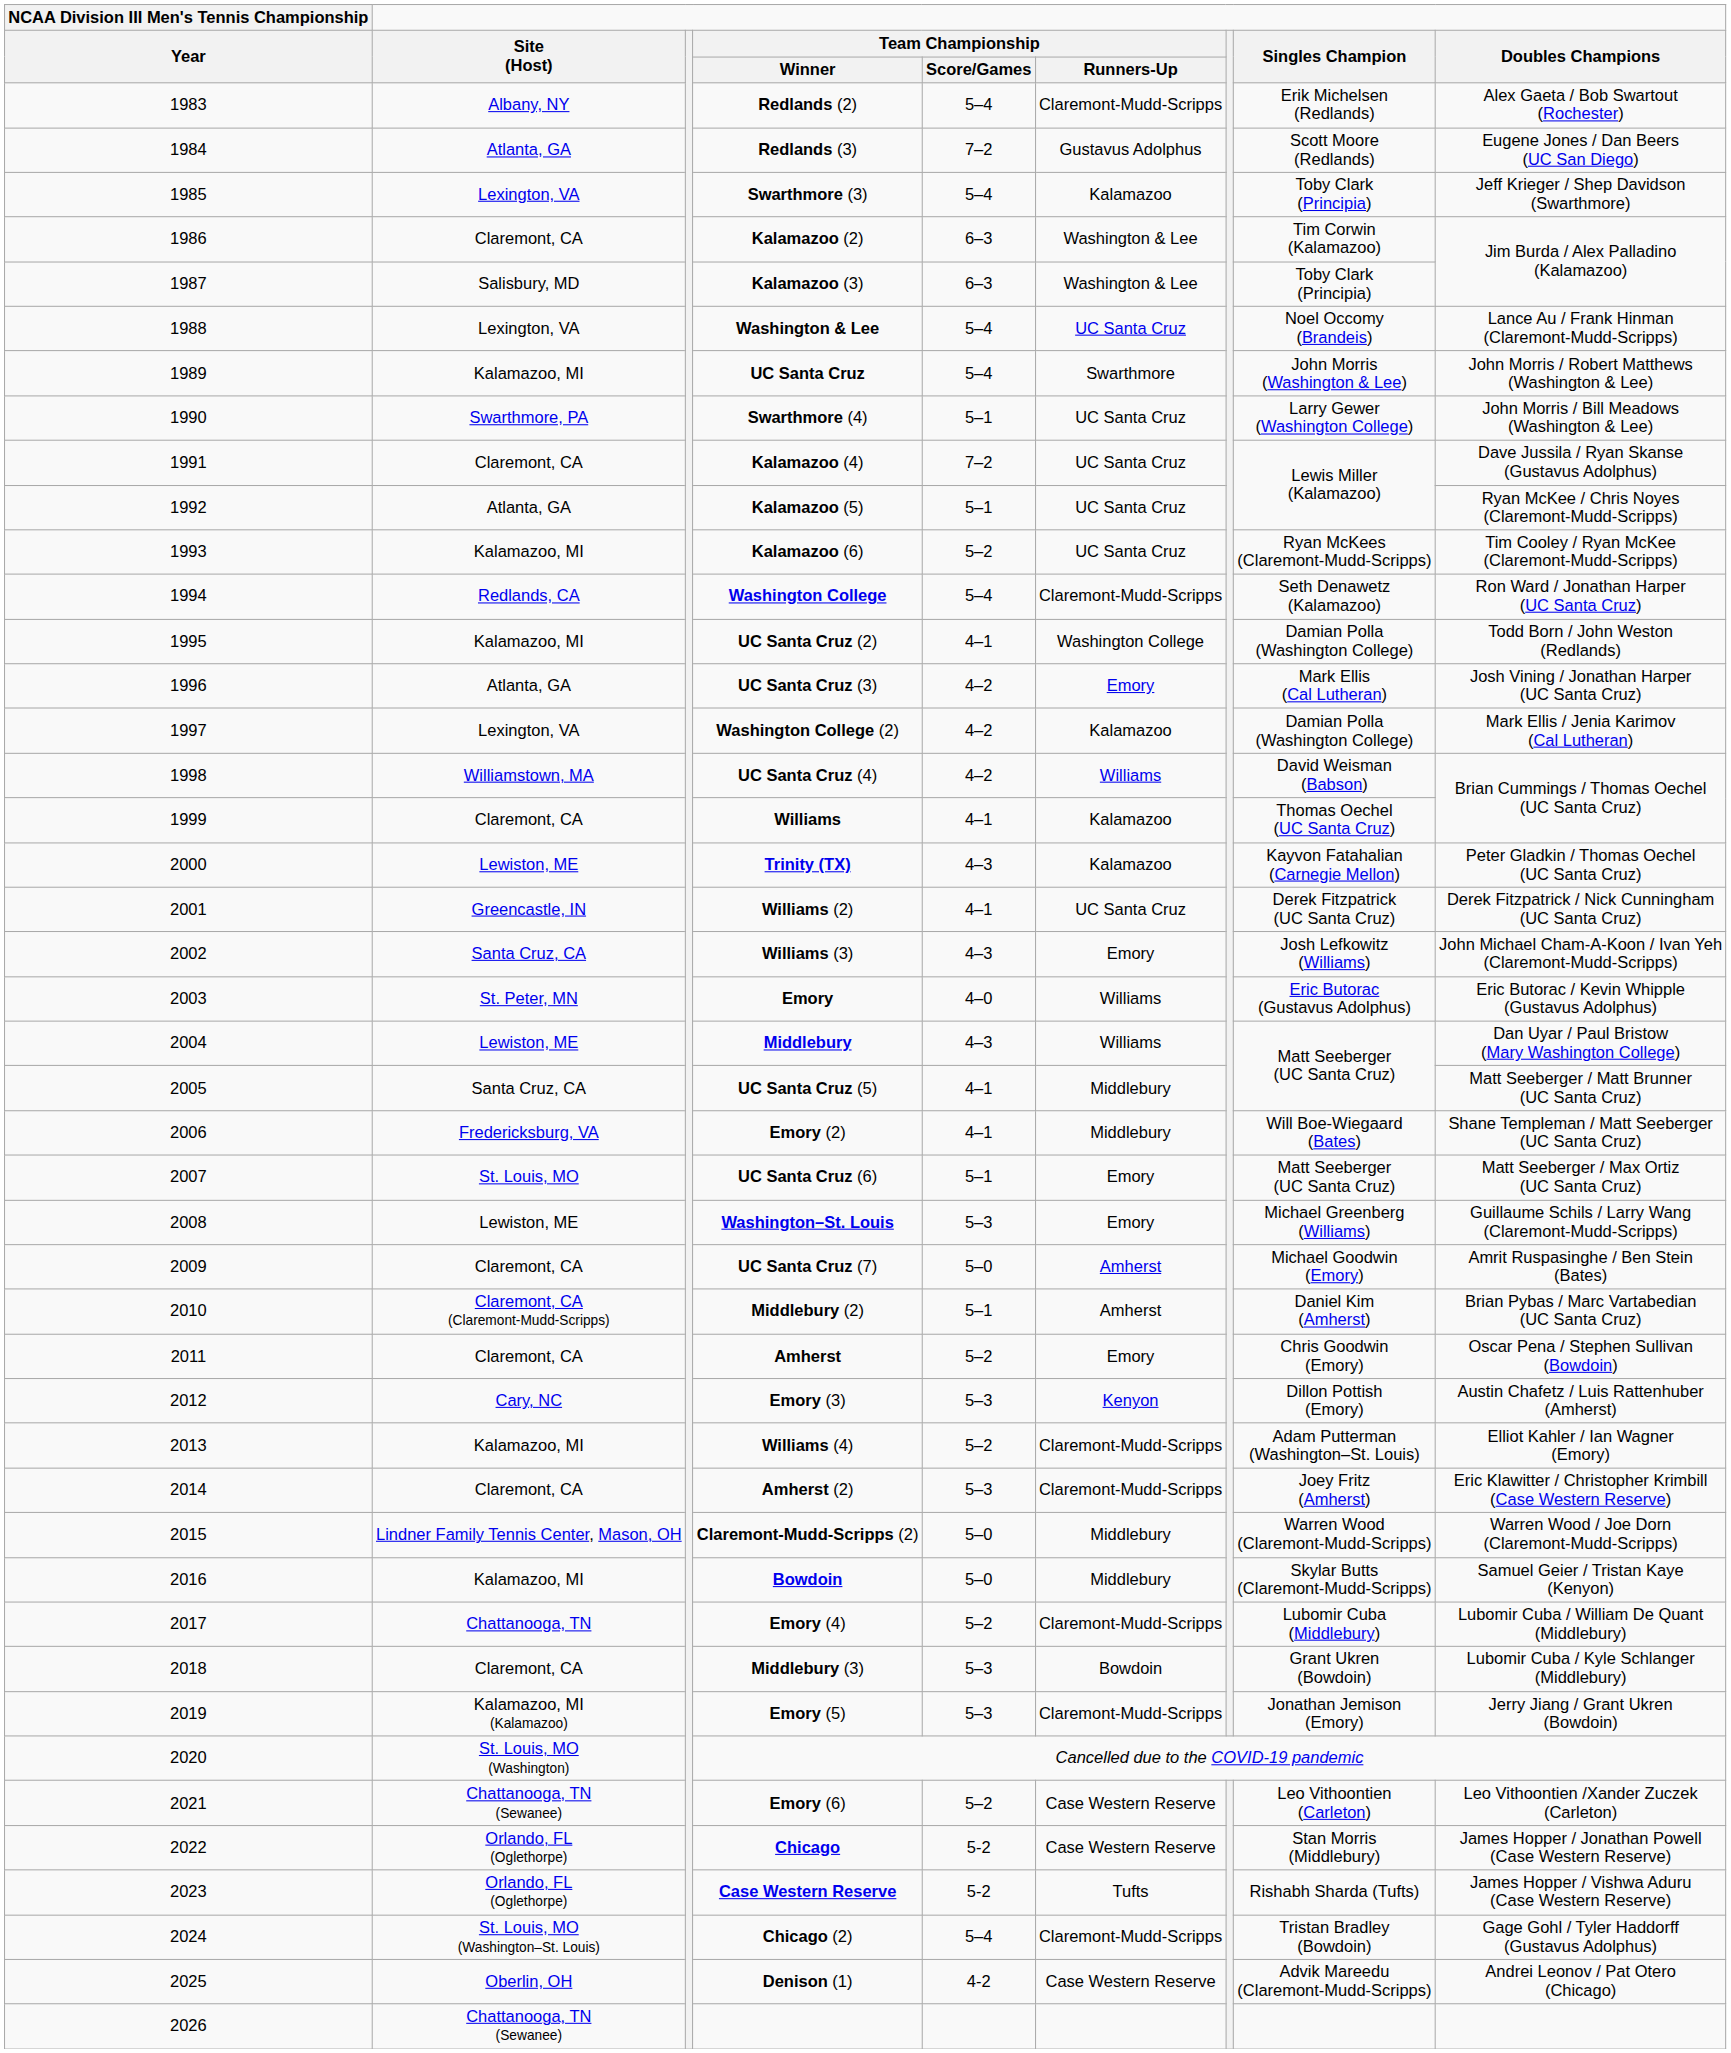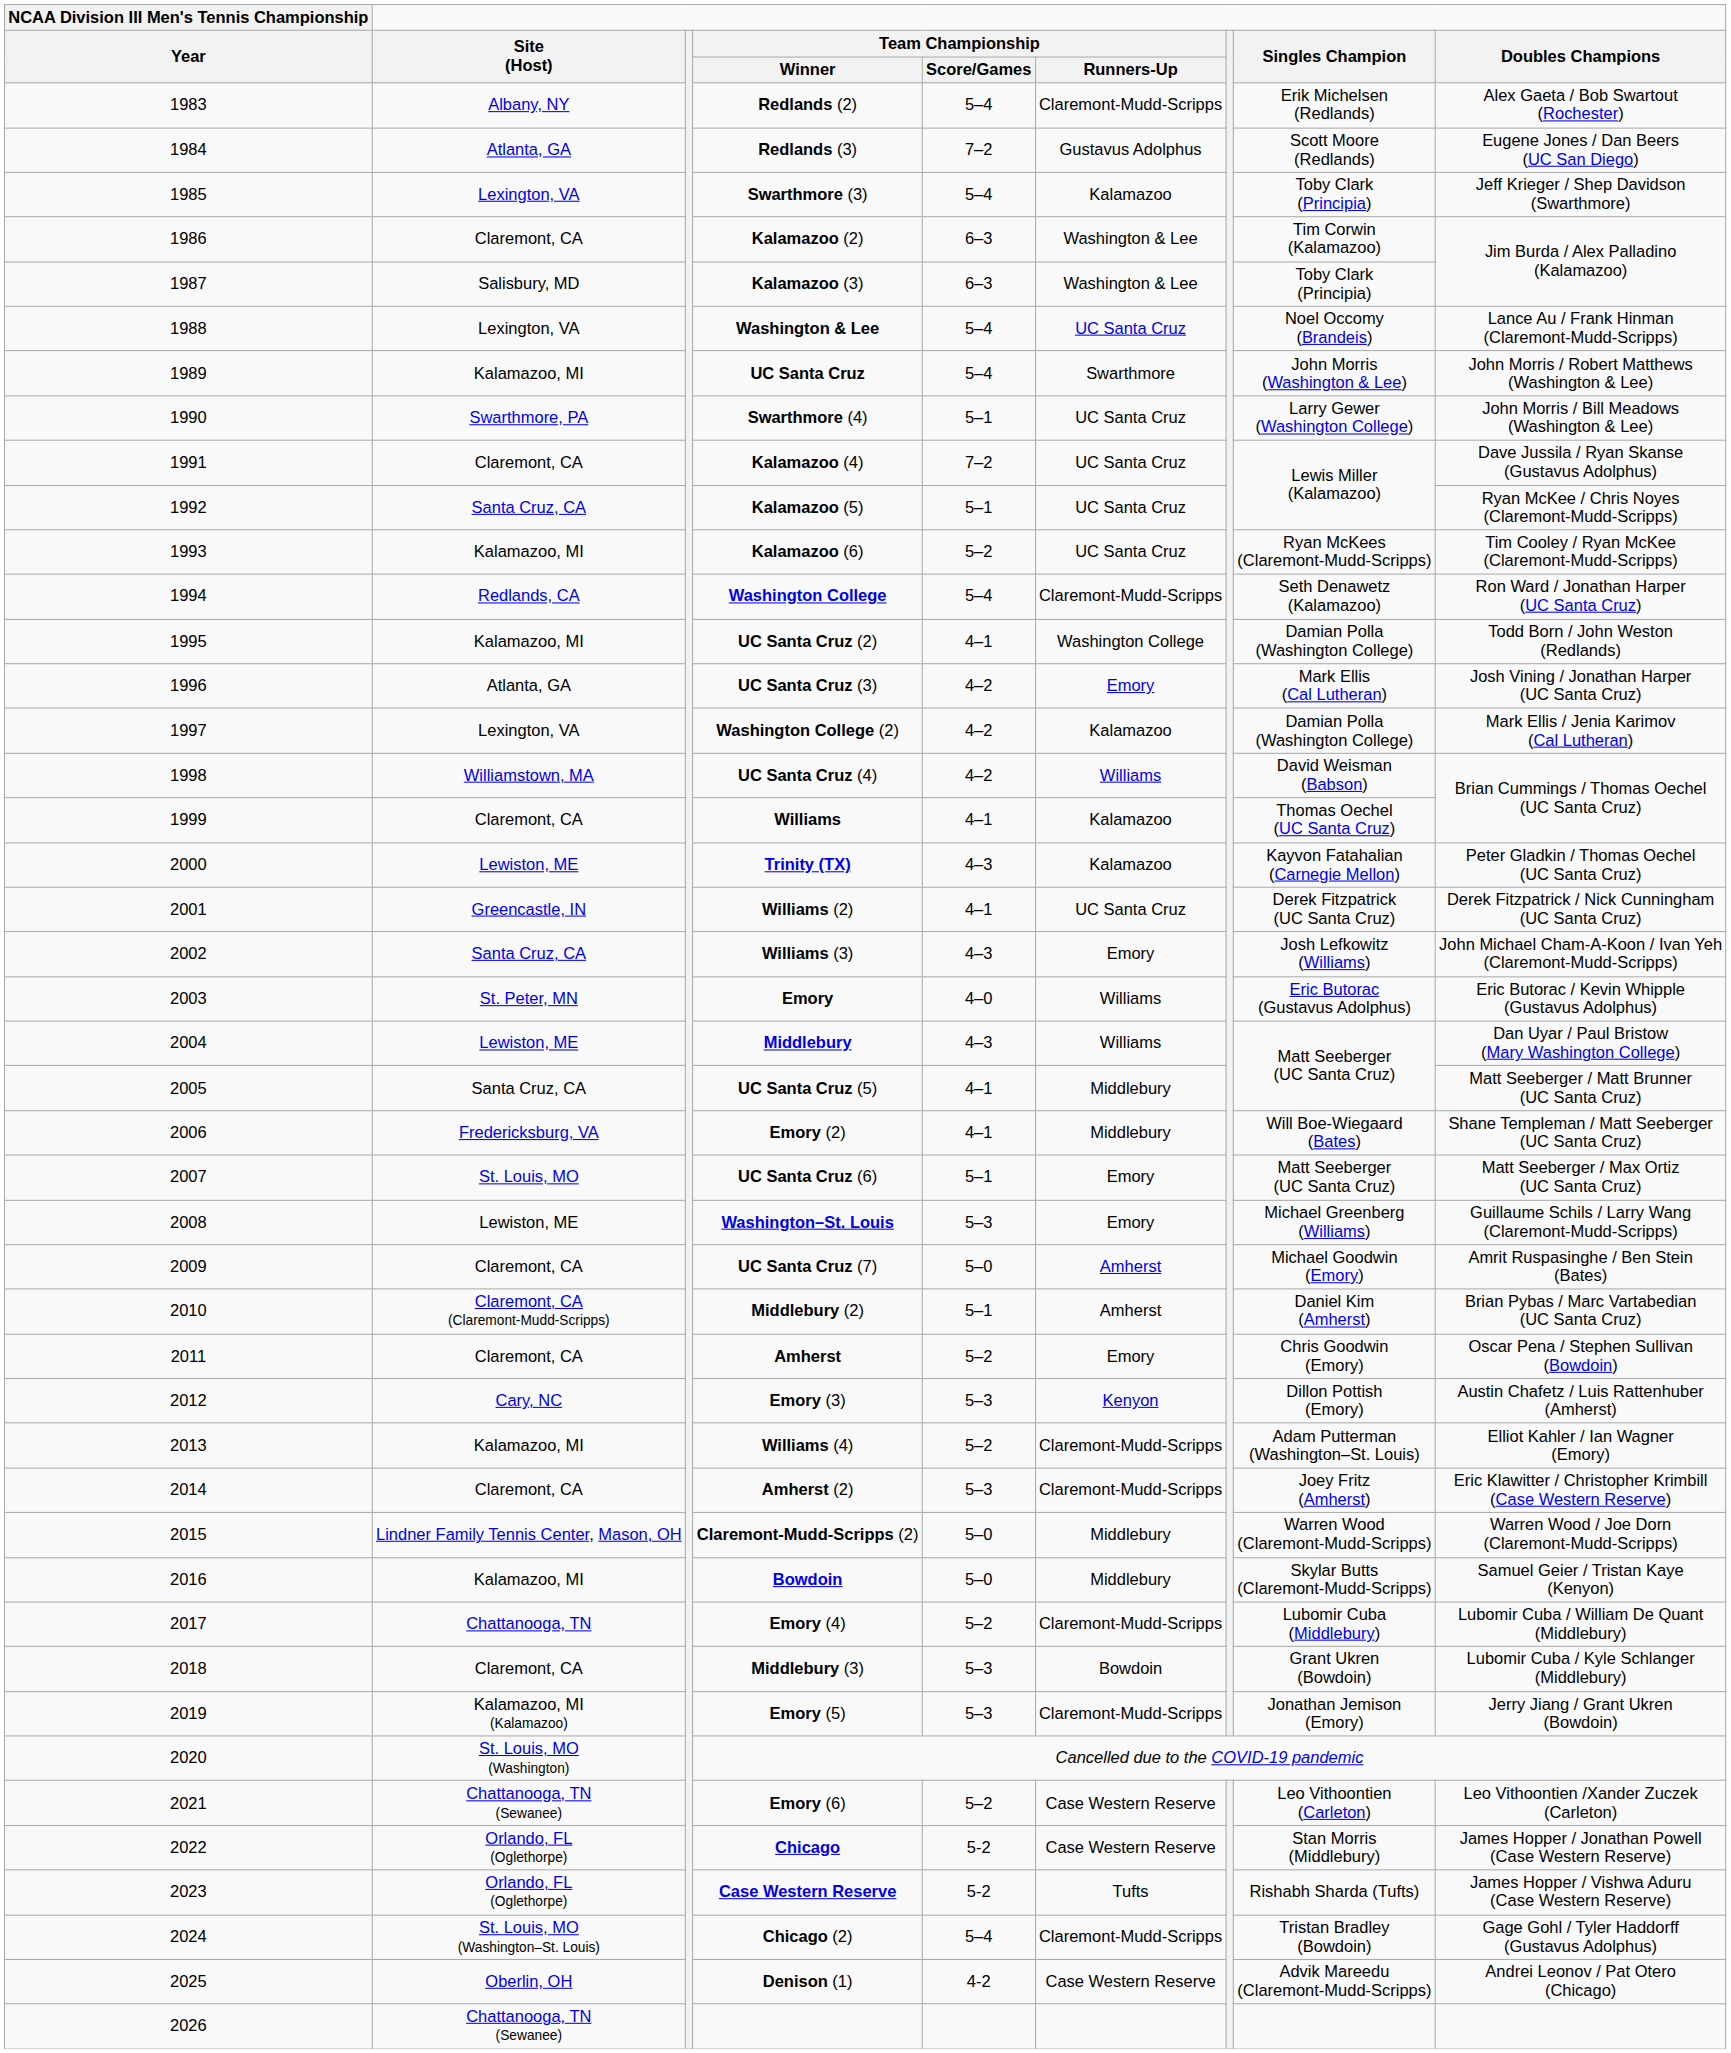Kalamazoo (5) | Site (Host): Atlanta, GA -> Santa Cruz, CA
